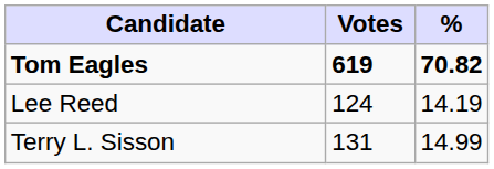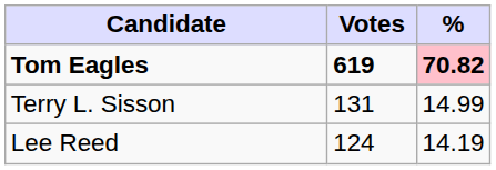Tom Eagles | %: no background -> pink background
rows swapped: Terry L. Sisson <-> Lee Reed
